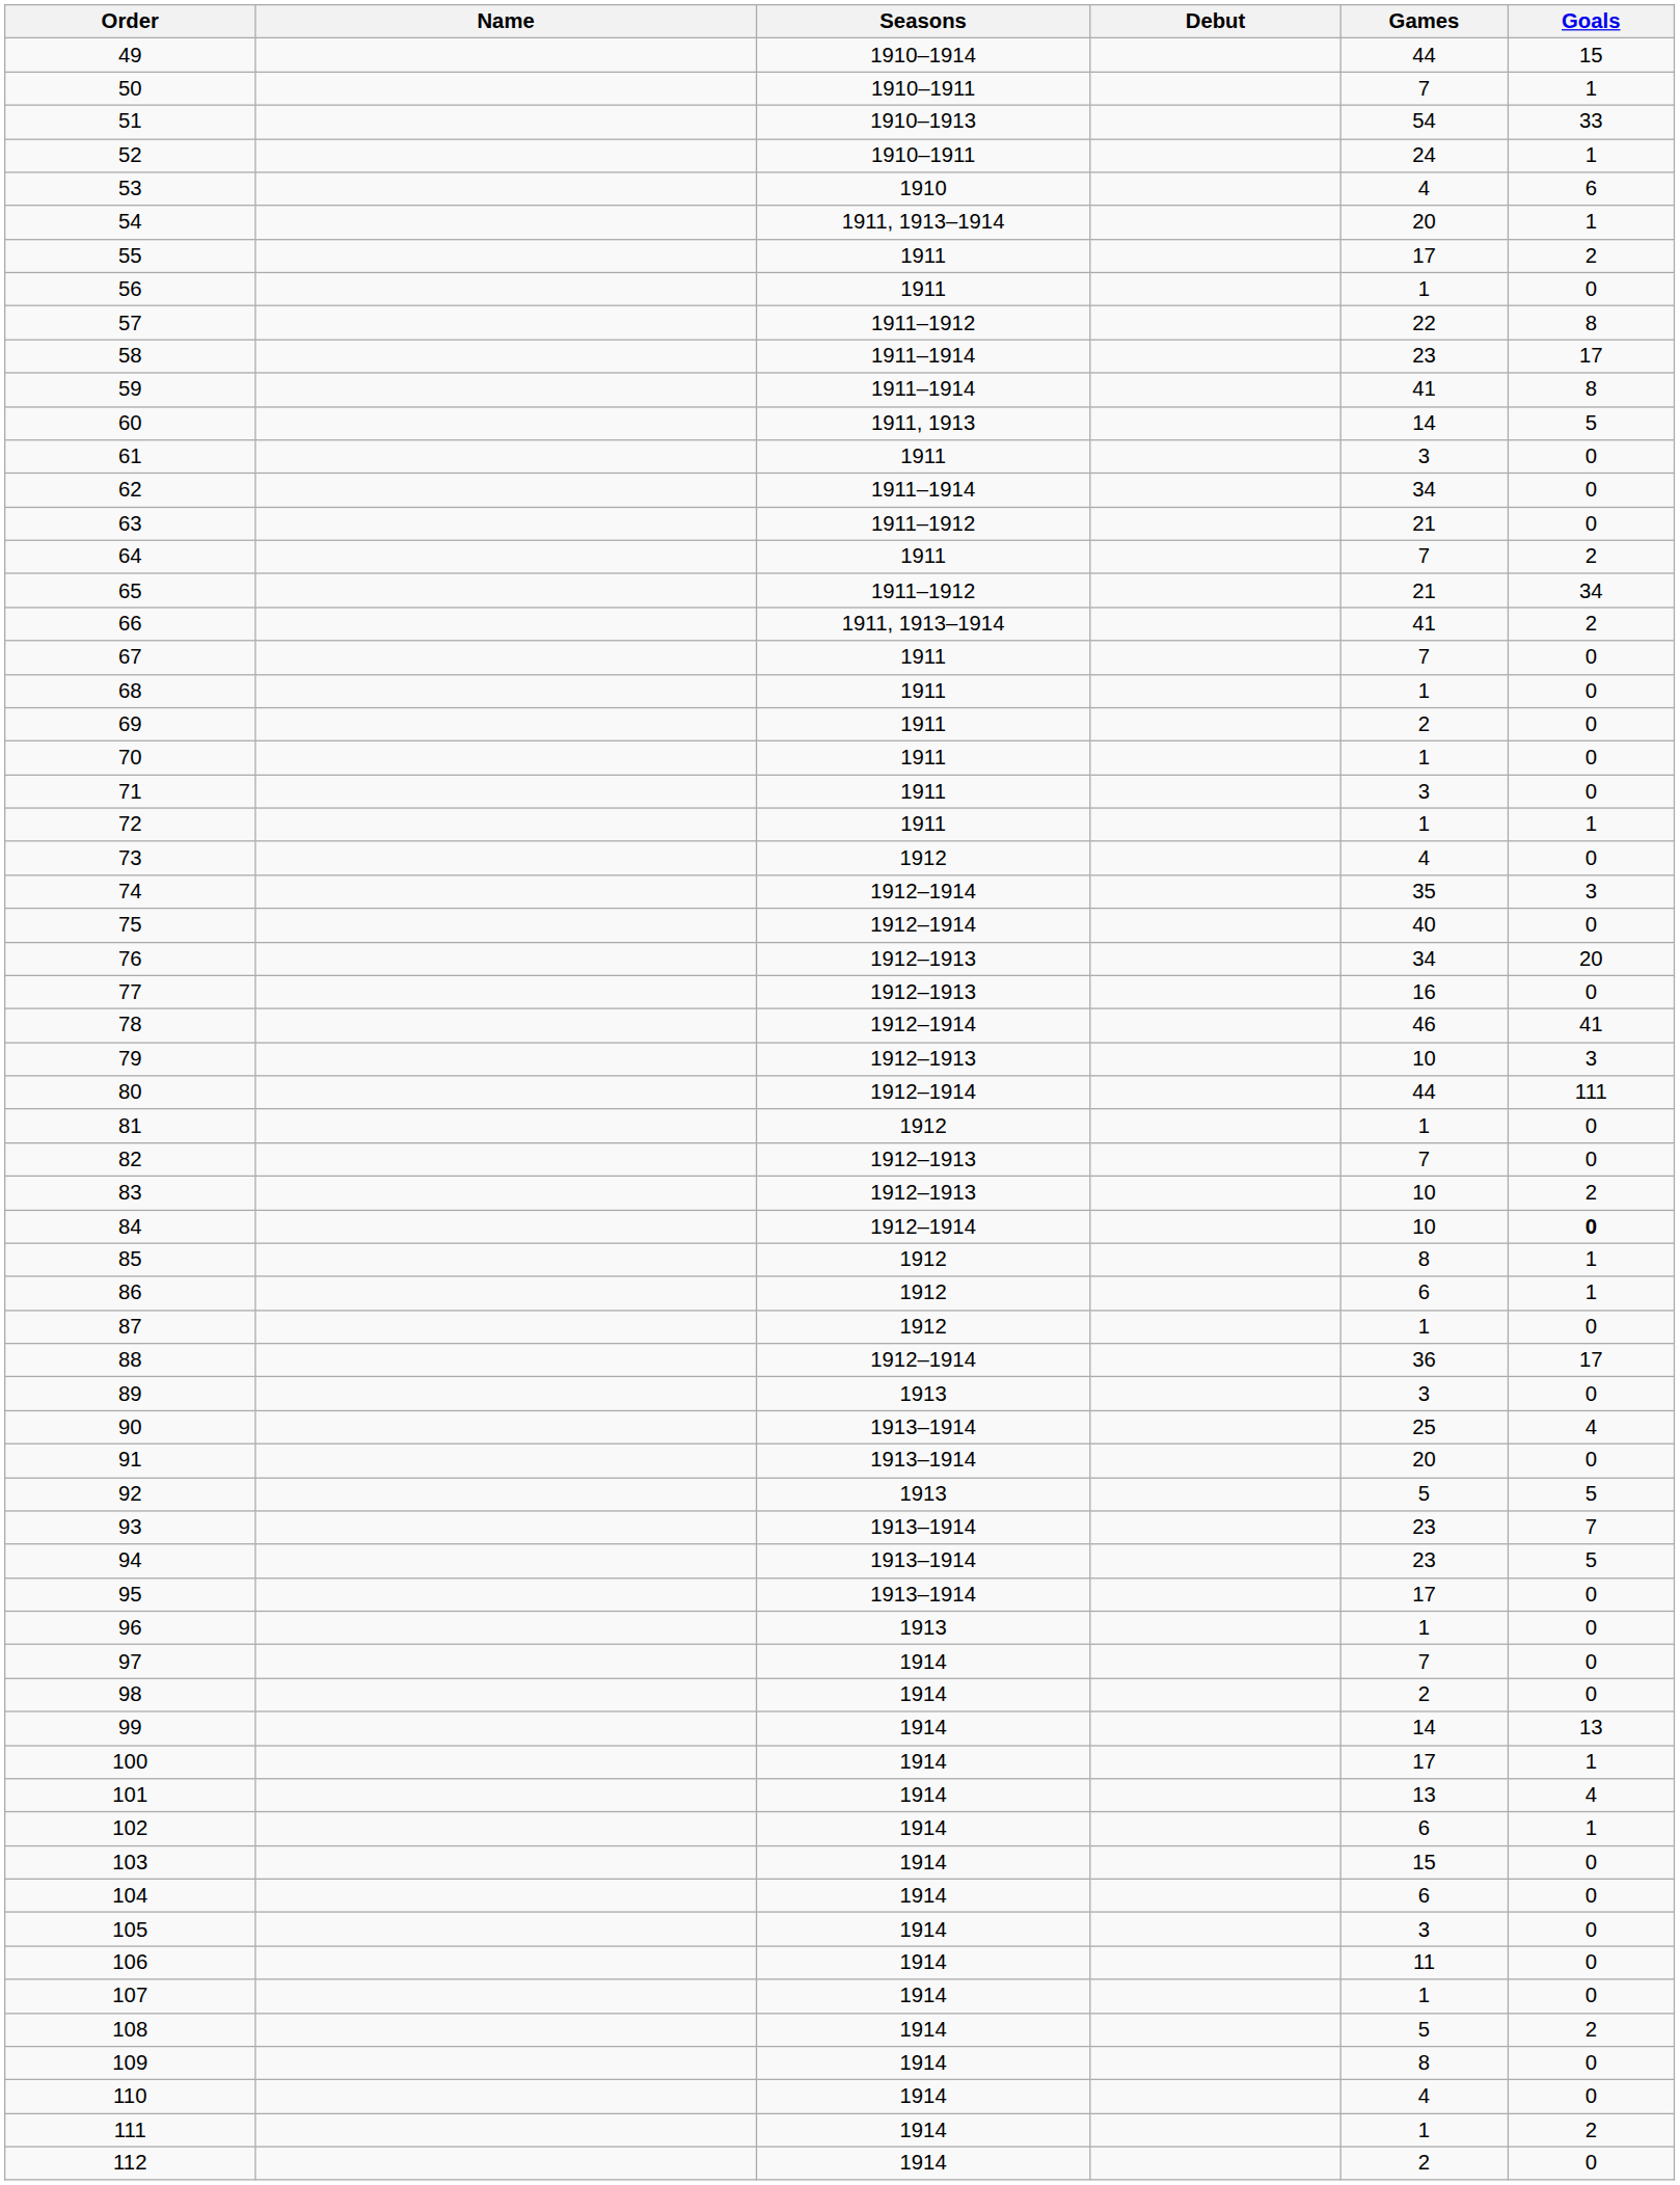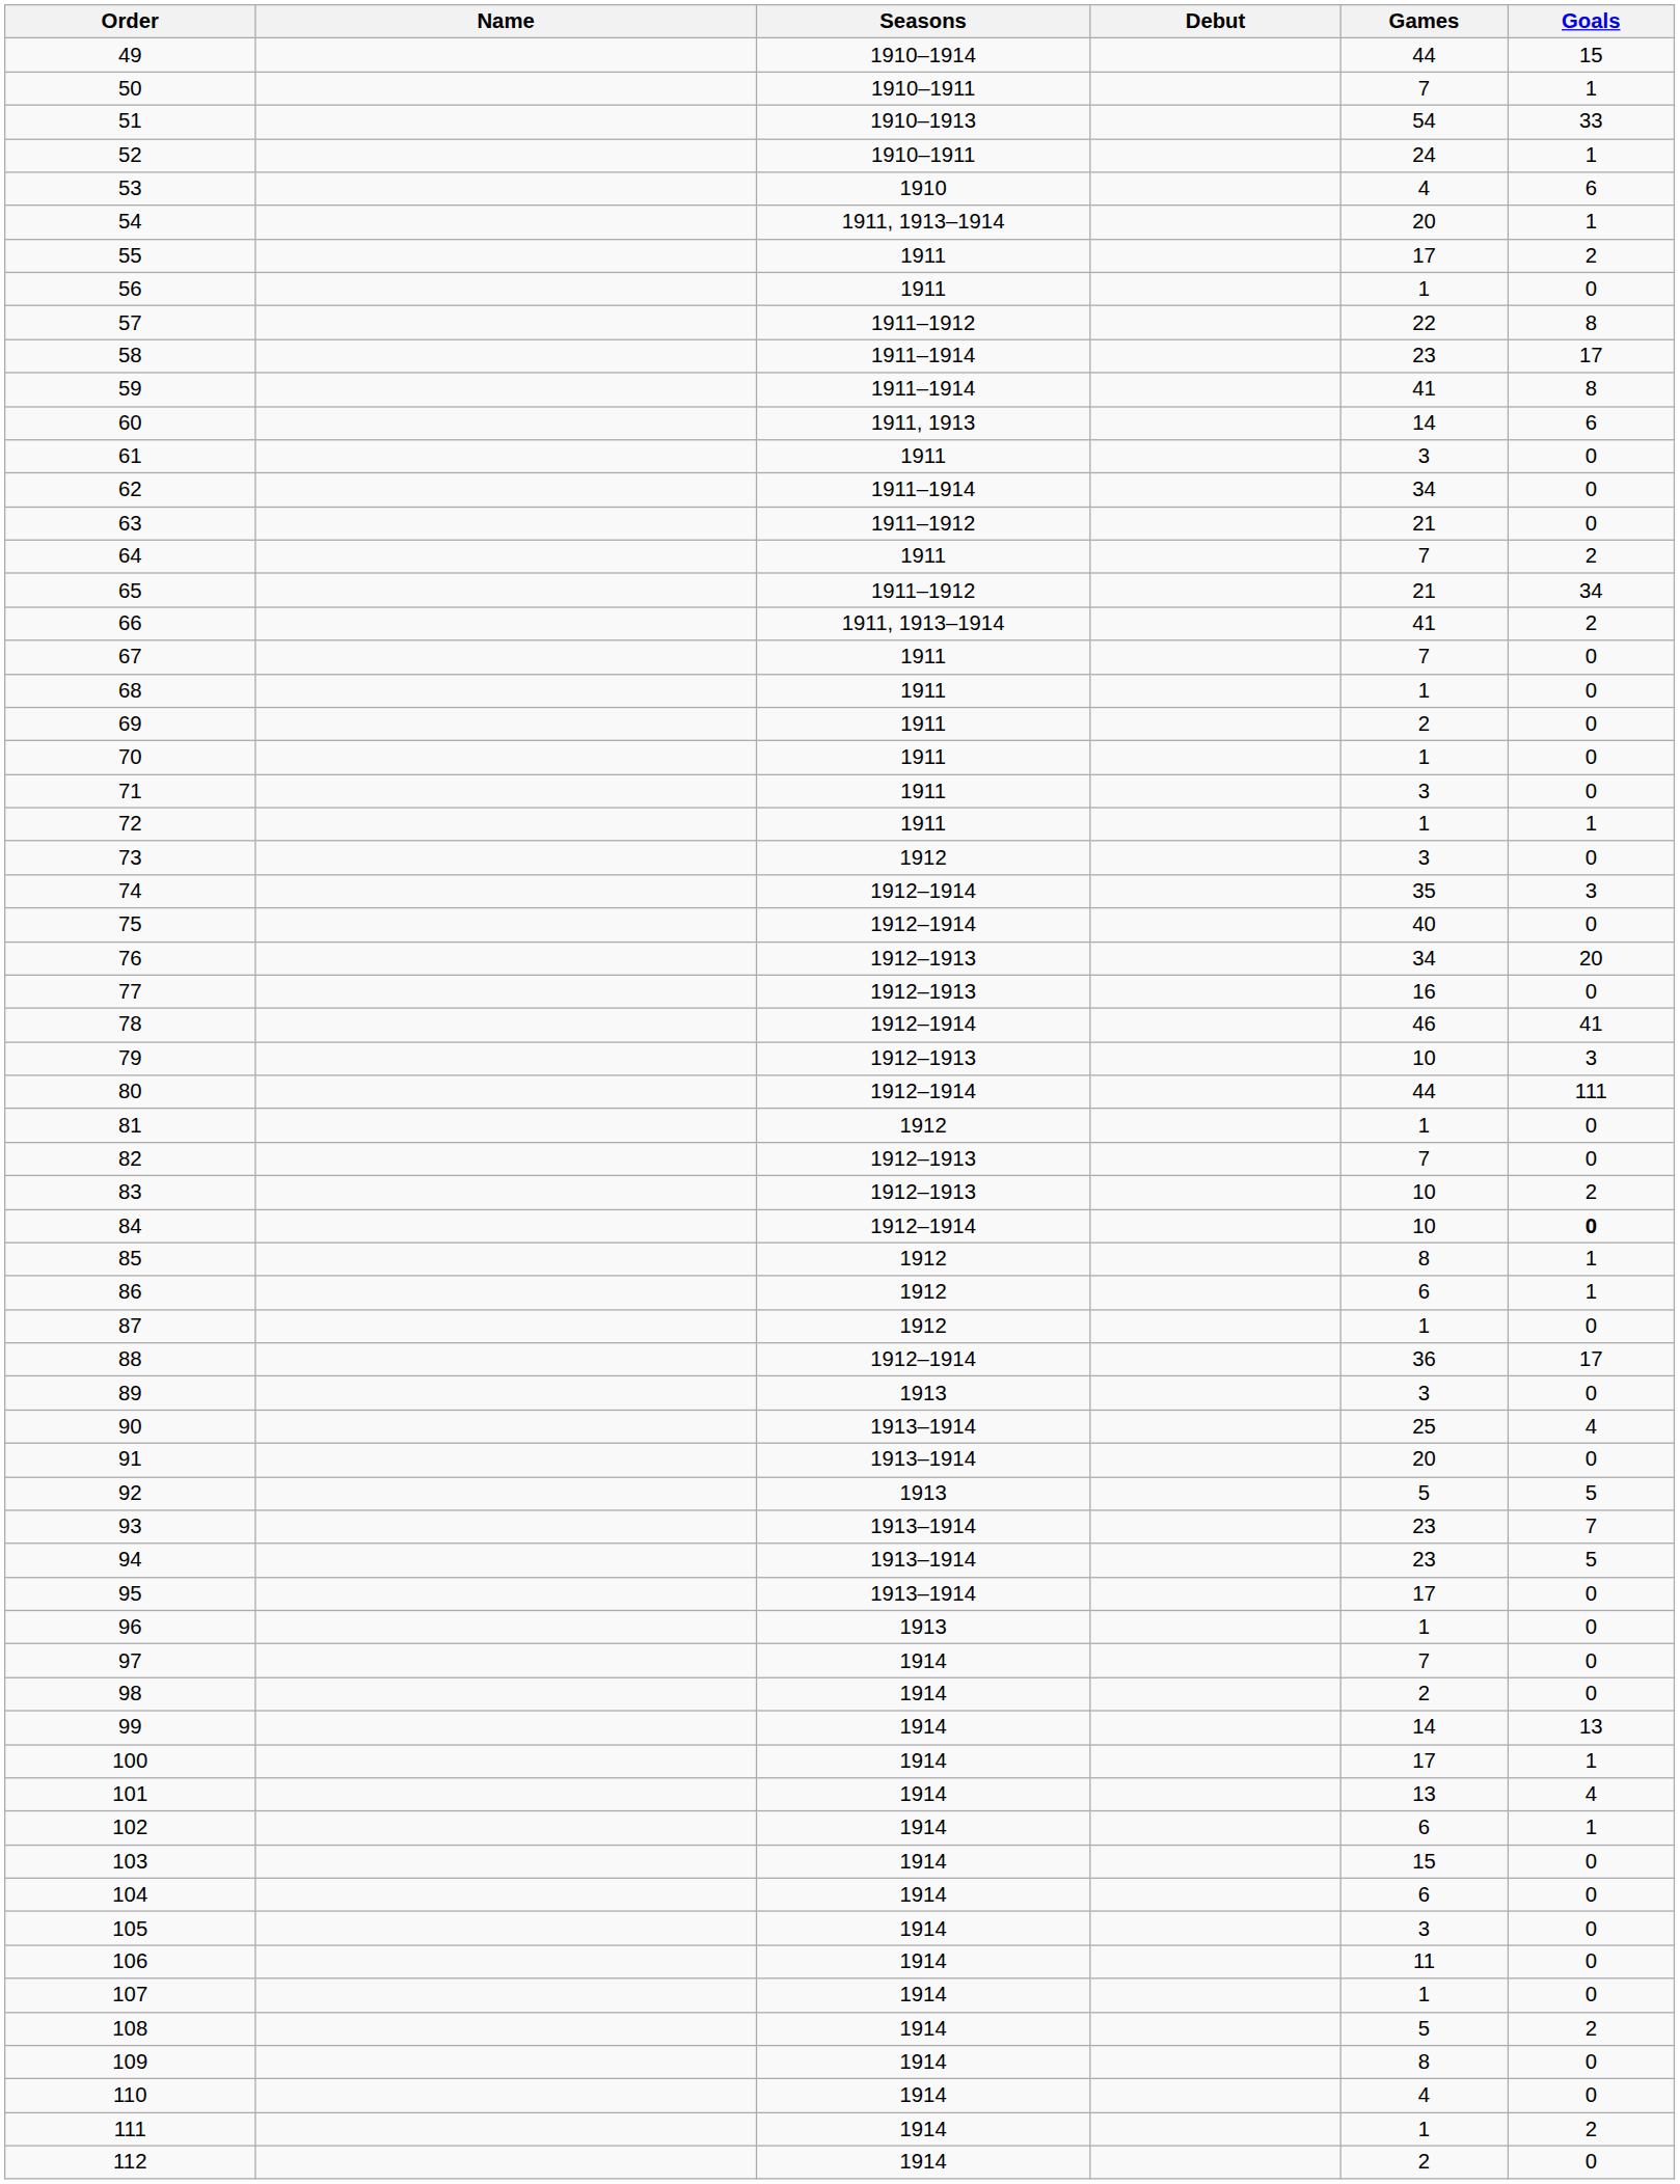60 | Goals: 5 -> 6
73 | Games: 4 -> 3
